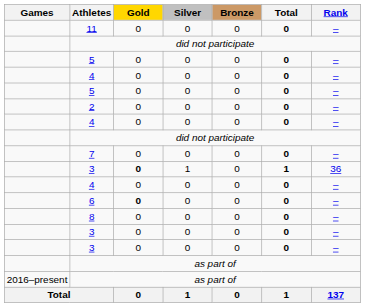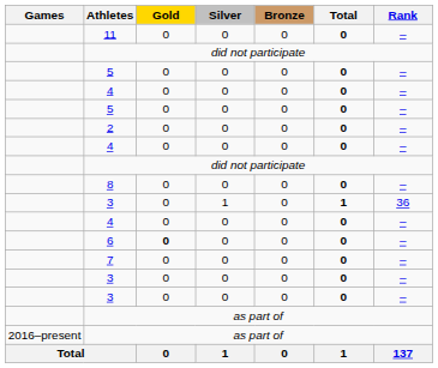rows swapped: 8 <-> 7
3 / 1 | Gold: bold -> normal
